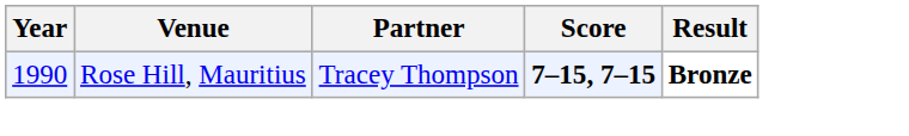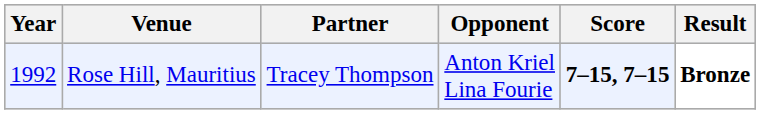+ column: Opponent | Anton Kriel Lina Fourie
Rose Hill, Mauritius | Year: 1990 -> 1992
